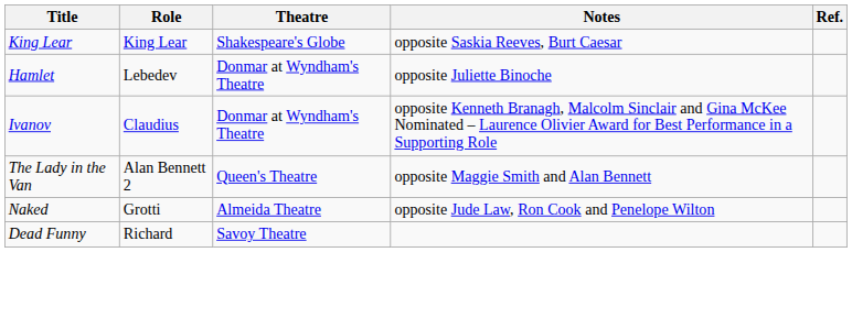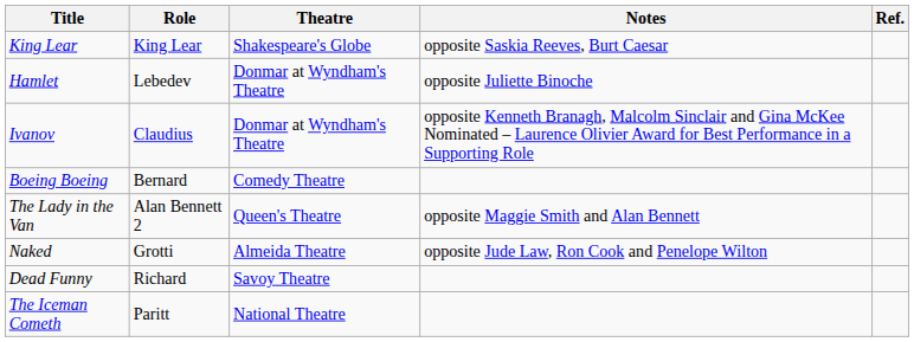+ row: Boeing Boeing | Bernard | Comedy Theatre
+ row: The Iceman Cometh | Paritt | National Theatre
